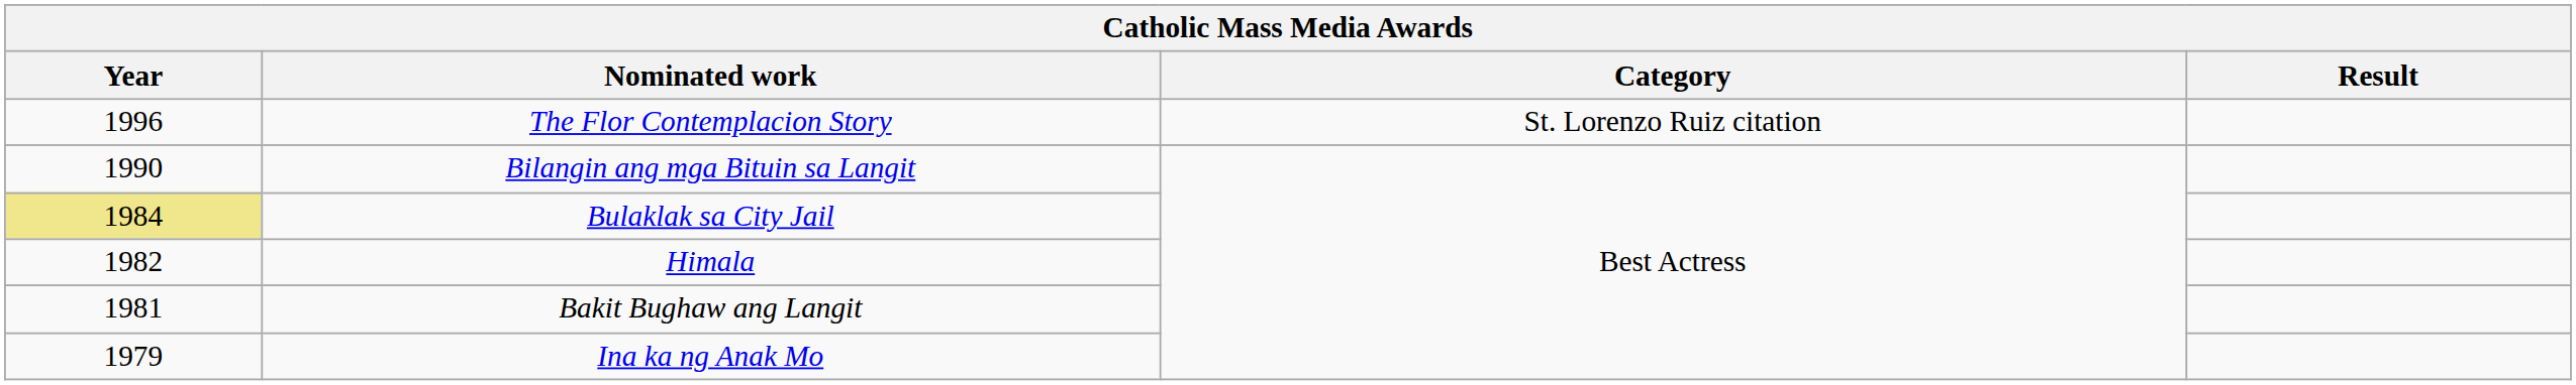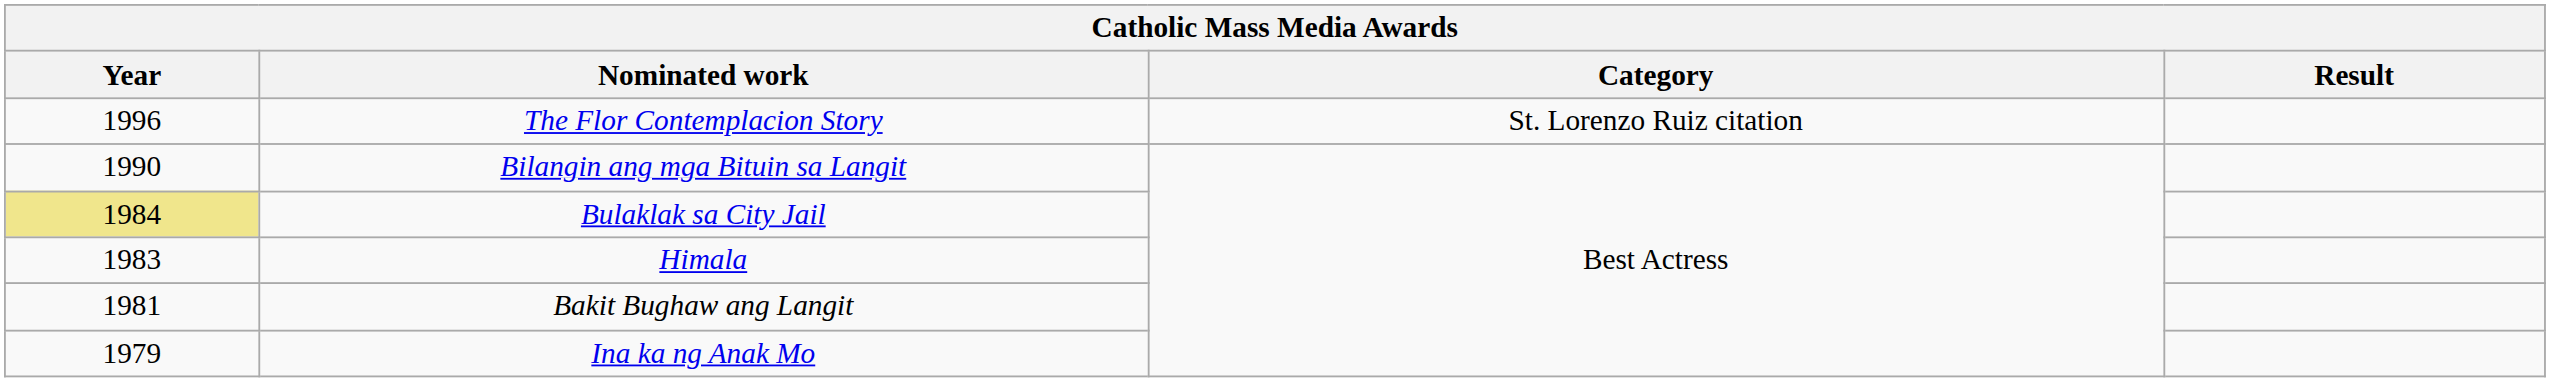Himala | Year: 1982 -> 1983
